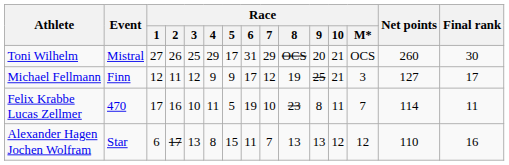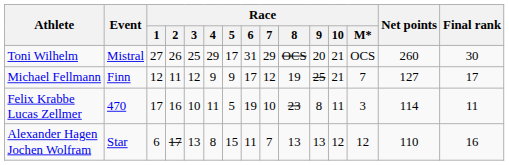Michael Fellmann | Race / M*: 3 -> 7
Felix Krabbe Lucas Zellmer | Race / M*: 7 -> 3
